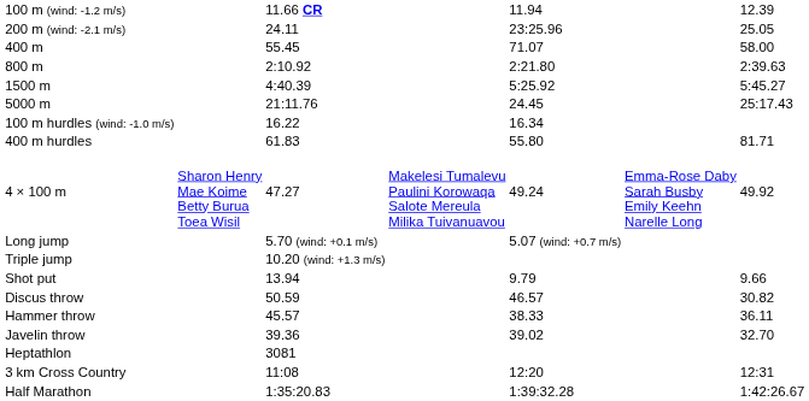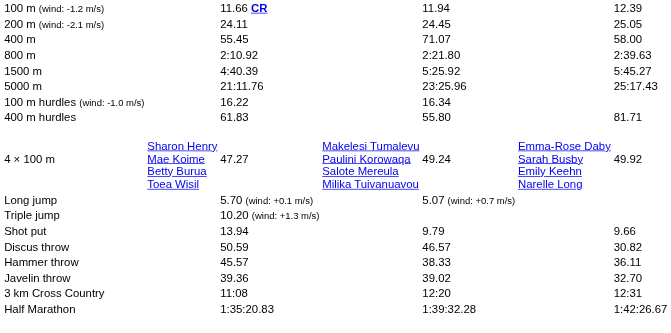200 m (wind: -2.1 m/s) | column 5: 23:25.96 -> 24.45
5000 m | column 5: 24.45 -> 23:25.96
- row: Heptathlon | 3081
